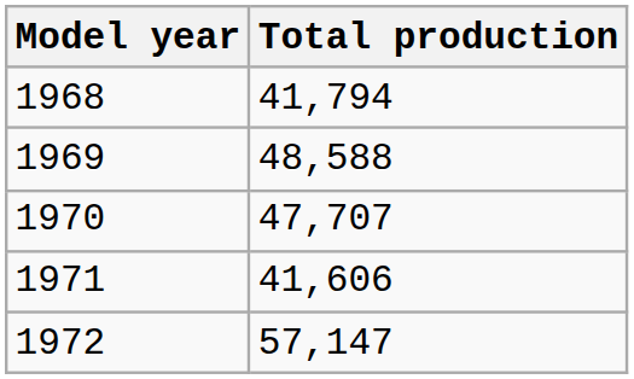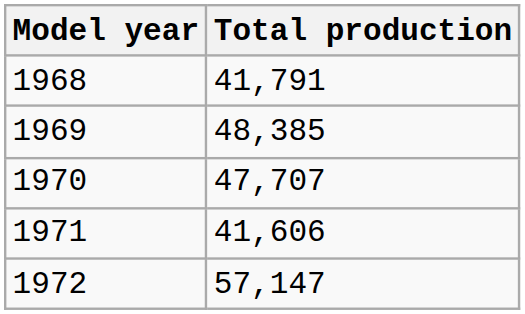1968 | Total production: 41,794 -> 41,791
1969 | Total production: 48,588 -> 48,385
